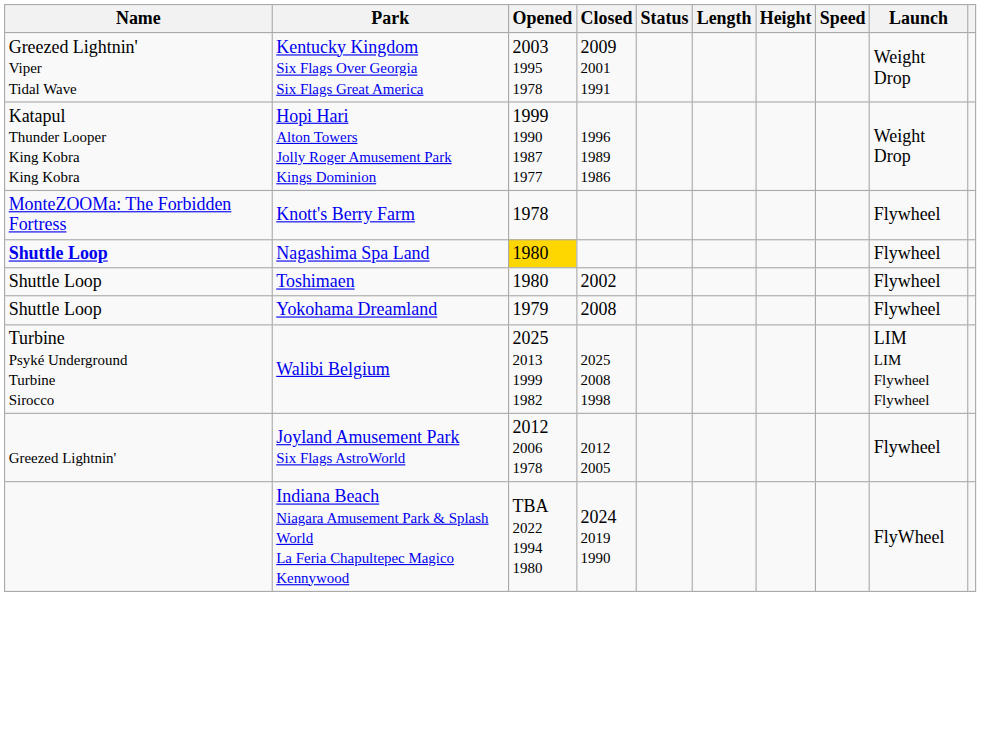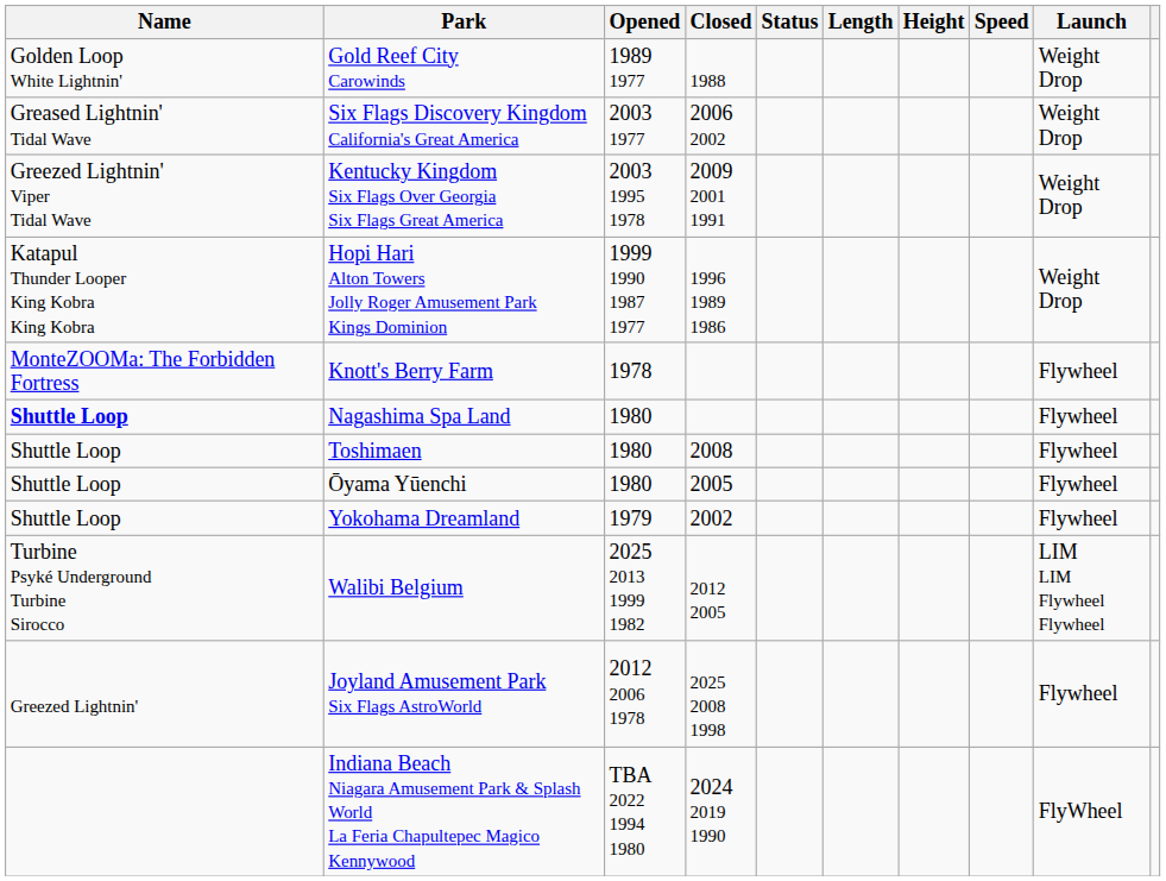+ row: Golden Loop White Lightnin' | Gold Reef City Carowinds | 1989 1977 | 1988 | Weight Drop
+ row: Greased Lightnin' Tidal Wave | Six Flags Discovery Kingdom California's Great America | 2003 1977 | 2006 2002 | Weight Drop
Nagashima Spa Land | Opened: gold background -> no background
Toshimaen | Closed: 2002 -> 2008
+ row: Shuttle Loop | Ōyama Yūenchi | 1980 | 2005 | Flywheel
Yokohama Dreamland | Closed: 2008 -> 2002
Walibi Belgium | Closed: 2025 2008 1998 -> 2012 2005
Joyland Amusement Park Six Flags AstroWorld | Closed: 2012 2005 -> 2025 2008 1998
